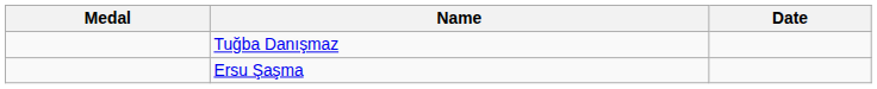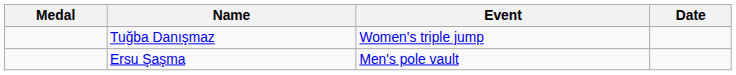+ column: Event | Women's triple jump | Men's pole vault
